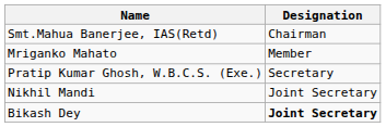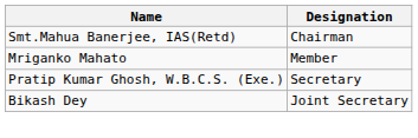- row: Nikhil Mandi | Joint Secretary
Bikash Dey | Designation: bold -> normal
